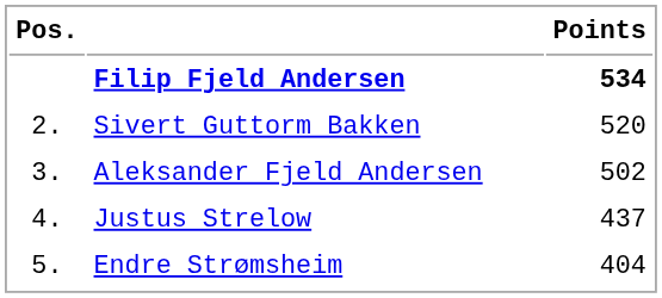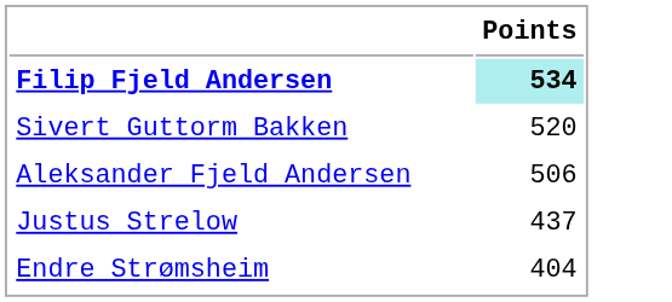- column: Pos. | 2. | 3. | 4. | 5.
Filip Fjeld Andersen | Points: no background -> paleturquoise background
Aleksander Fjeld Andersen | Points: 502 -> 506
